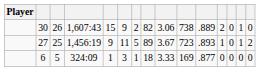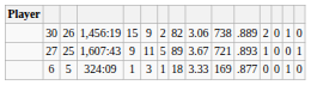30 | column 4: 1,607:43 -> 1,456:19
27 | column 4: 1,456:19 -> 1,607:43
27 | column 10: 723 -> 721
27 | column 14: 1 -> 0
27 | column 15: 2 -> 1
6 | column 14: 0 -> 1
